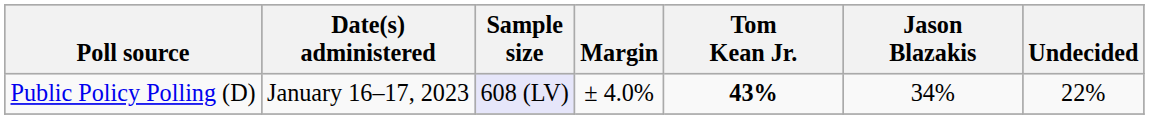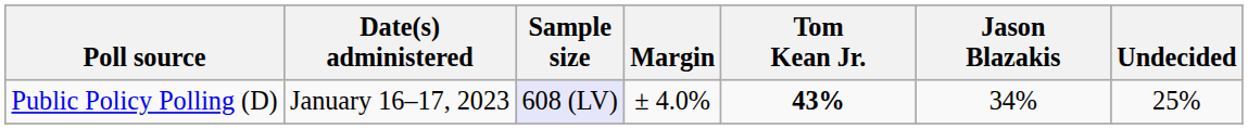Public Policy Polling (D) | Undecided: 22% -> 25%
